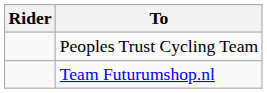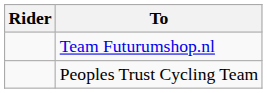rows swapped: Peoples Trust Cycling Team <-> Team Futurumshop.nl
